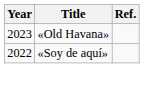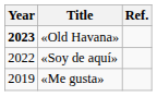«Old Havana» | Year: normal -> bold
+ row: 2019 | «Me gusta»
